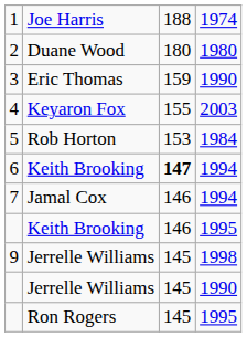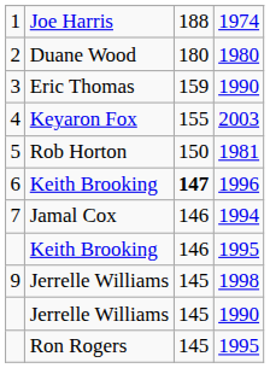5 | column 3: 153 -> 150
5 | column 4: 1984 -> 1981
6 | column 4: 1994 -> 1996
